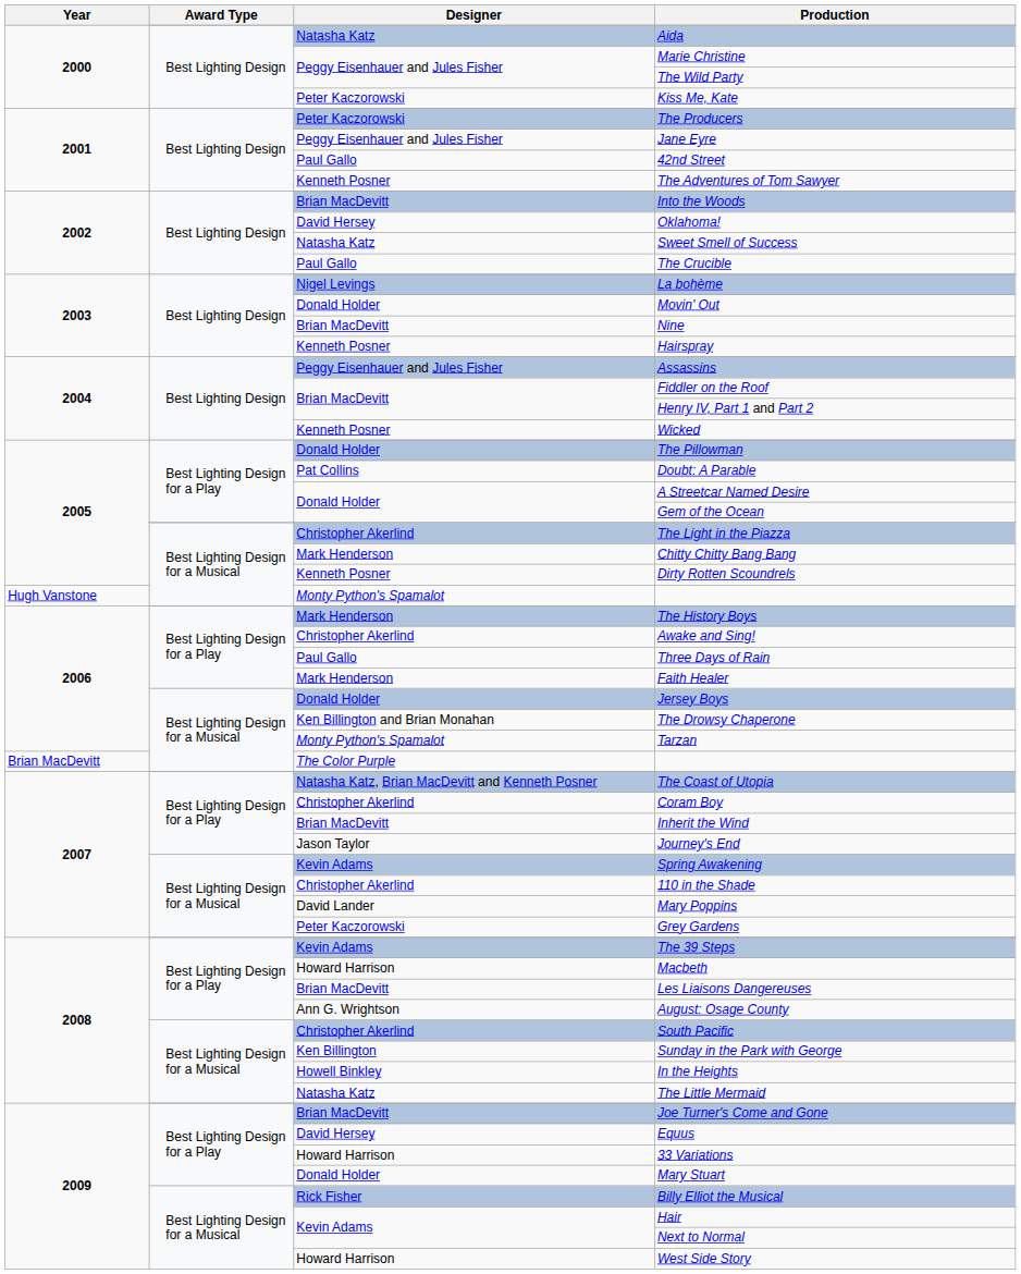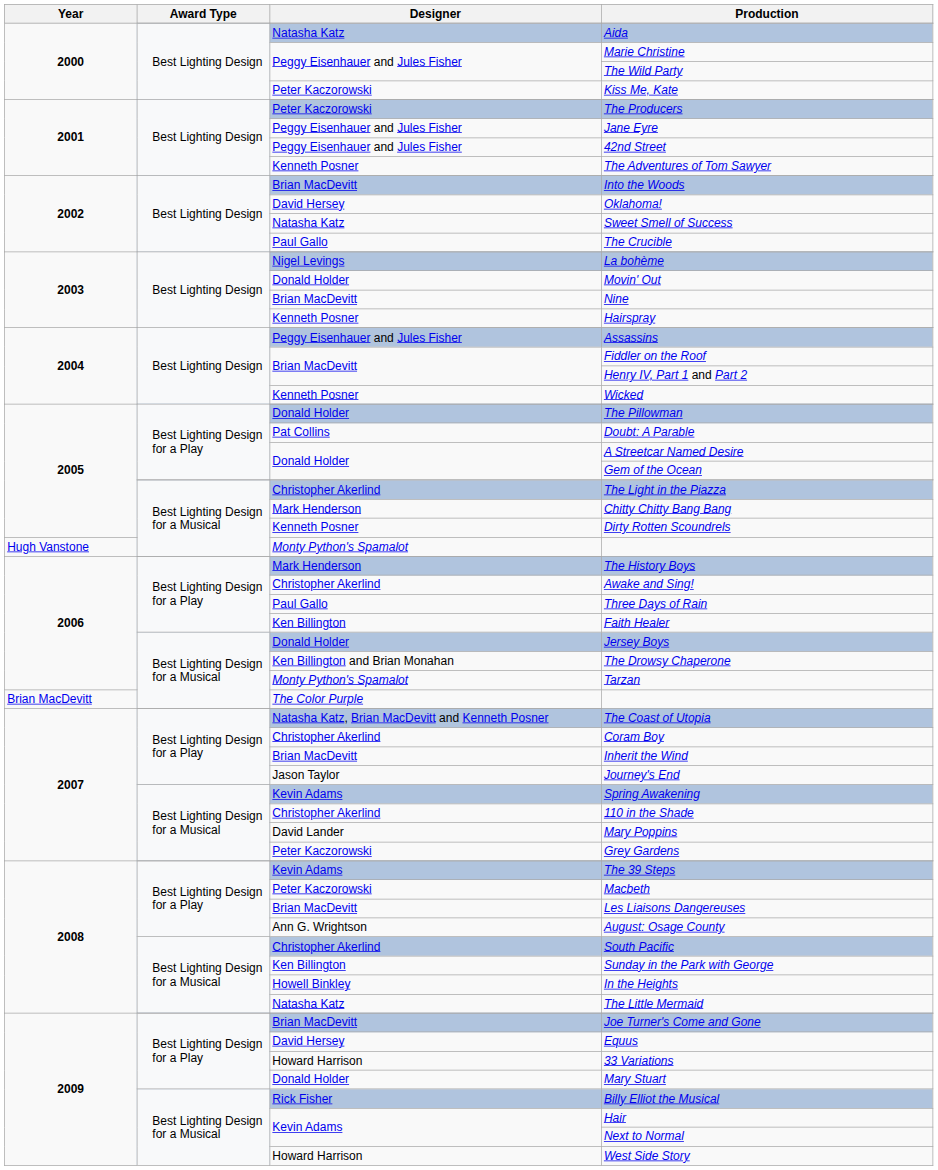42nd Street | Designer: Paul Gallo -> Peggy Eisenhauer and Jules Fisher
Faith Healer | Designer: Mark Henderson -> Ken Billington
Macbeth | Designer: Howard Harrison -> Peter Kaczorowski
